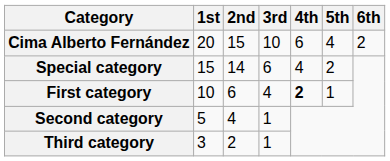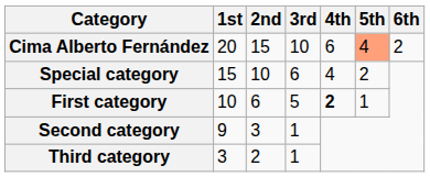Cima Alberto Fernández | 5th: no background -> lightsalmon background
Special category | 2nd: 14 -> 10
First category | 3rd: 4 -> 5
Second category | 1st: 5 -> 9
Second category | 2nd: 4 -> 3
